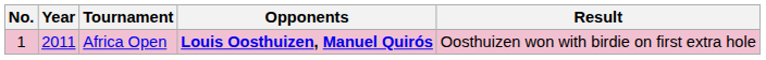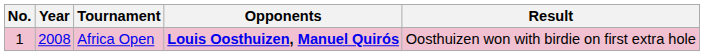Africa Open | Year: 2011 -> 2008
